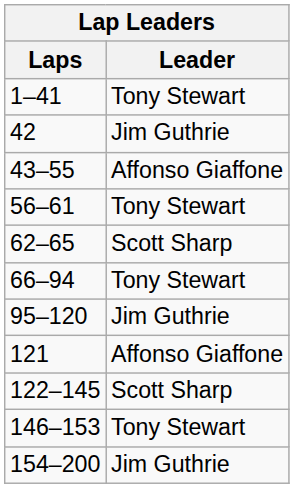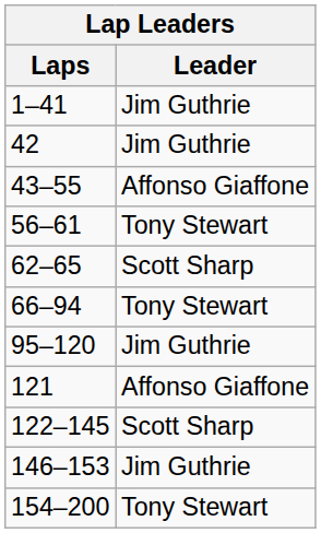1–41 | Leader: Tony Stewart -> Jim Guthrie
146–153 | Leader: Tony Stewart -> Jim Guthrie
154–200 | Leader: Jim Guthrie -> Tony Stewart
